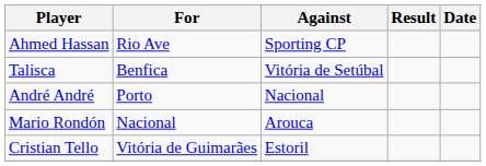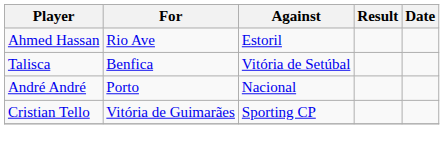Ahmed Hassan | Against: Sporting CP -> Estoril
- row: Mario Rondón | Nacional | Arouca
Cristian Tello | Against: Estoril -> Sporting CP
